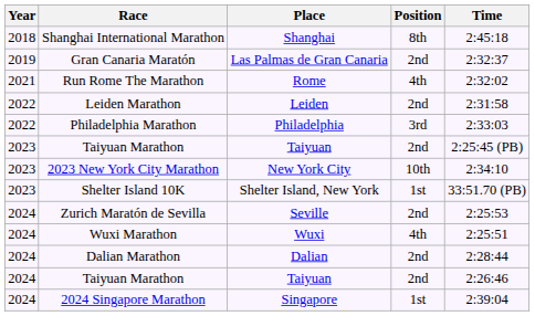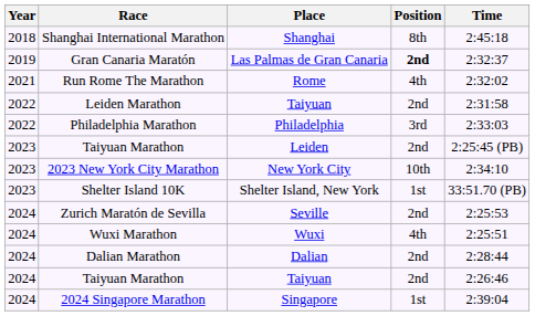Gran Canaria Maratón | Position: normal -> bold
Leiden Marathon | Place: Leiden -> Taiyuan
2023 / Taiyuan Marathon | Place: Taiyuan -> Leiden
